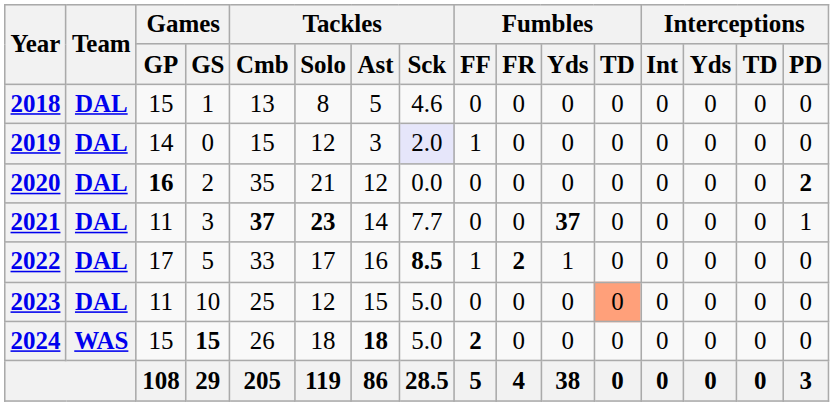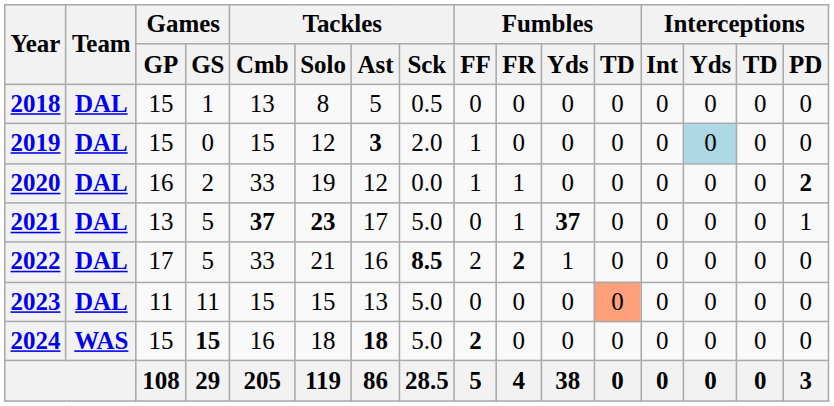2018 | Tackles / Sck: 4.6 -> 0.5
2019 | Games / GP: 14 -> 15
2019 | Tackles / Ast: normal -> bold
2019 | Tackles / Sck: lavender background -> no background
2019 | Interceptions / Yds: no background -> lightblue background
2020 | Games / GP: bold -> normal
2020 | Tackles / Cmb: 35 -> 33
2020 | Tackles / Solo: 21 -> 19
2020 | Fumbles / FF: 0 -> 1
2020 | Fumbles / FR: 0 -> 1
2021 | Games / GP: 11 -> 13
2021 | Games / GS: 3 -> 5
2021 | Tackles / Ast: 14 -> 17
2021 | Tackles / Sck: 7.7 -> 5.0
2021 | Fumbles / FR: 0 -> 1
2022 | Tackles / Solo: 17 -> 21
2022 | Fumbles / FF: 1 -> 2
2023 | Games / GS: 10 -> 11
2023 | Tackles / Cmb: 25 -> 15
2023 | Tackles / Solo: 12 -> 15
2023 | Tackles / Ast: 15 -> 13
2024 | Tackles / Cmb: 26 -> 16
